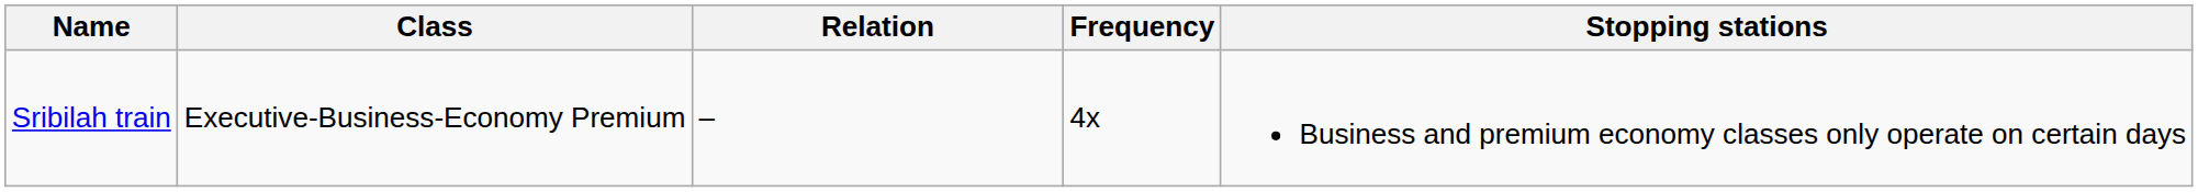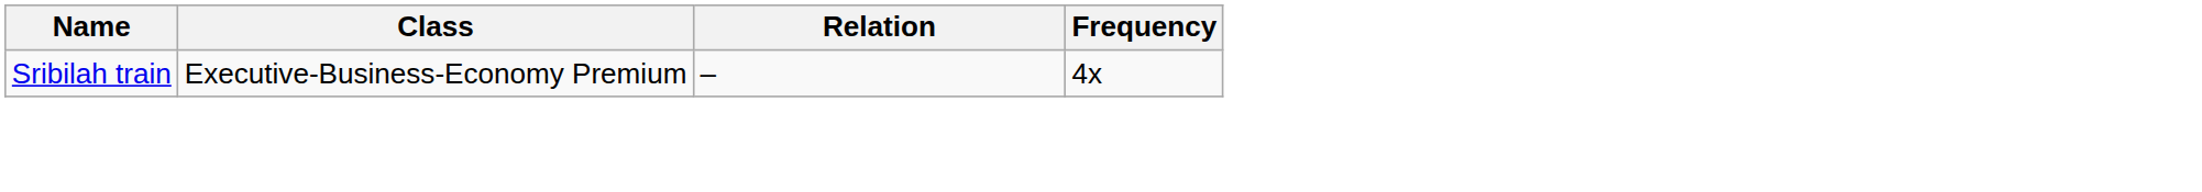- column: Stopping stations | Business and premium economy classes only operate on certain days
